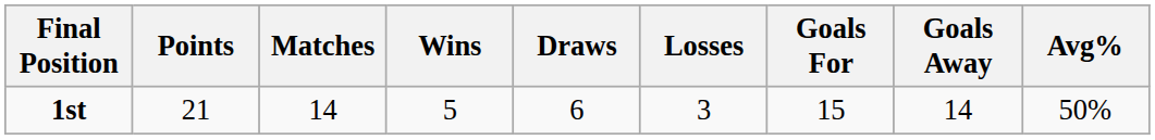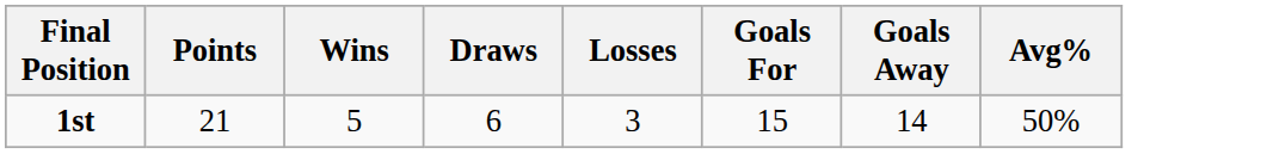- column: Matches | 14
